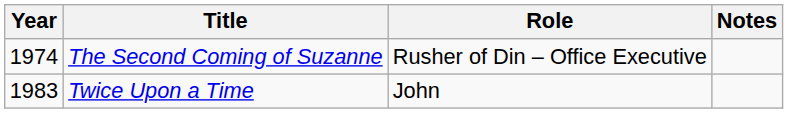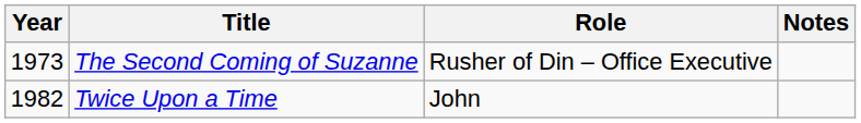The Second Coming of Suzanne | Year: 1974 -> 1973
Twice Upon a Time | Year: 1983 -> 1982
